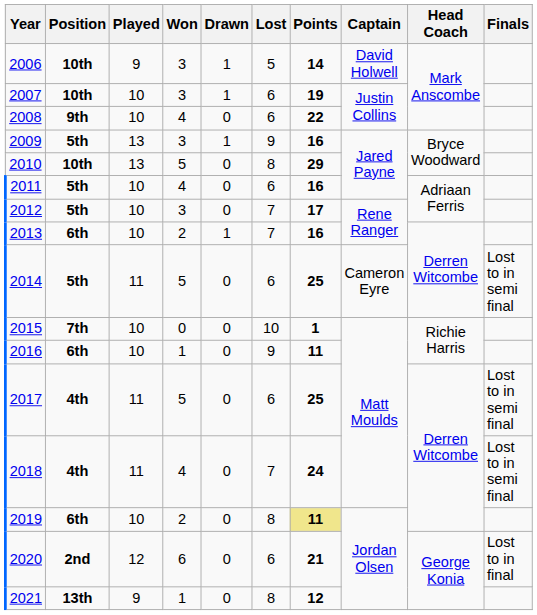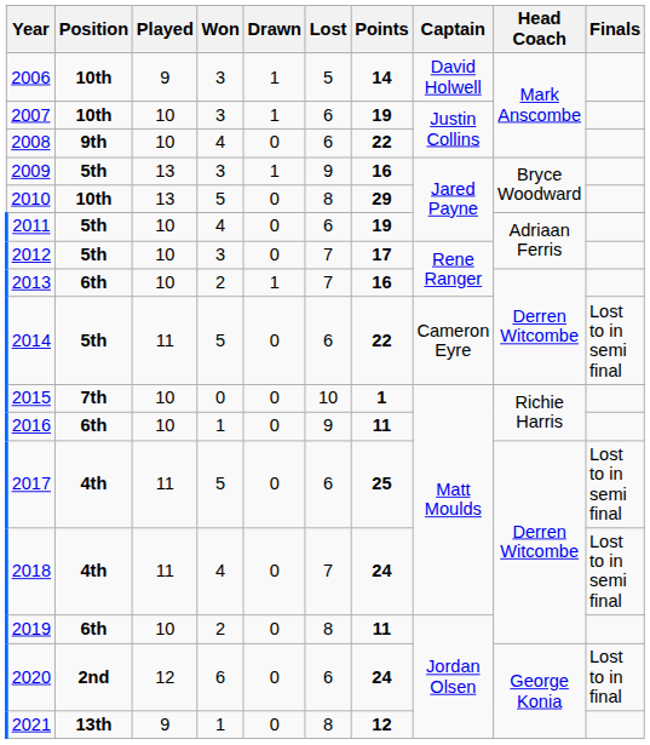2011 | Points: 16 -> 19
2014 | Points: 25 -> 22
2019 | Points: khaki background -> no background
2020 | Points: 21 -> 24
